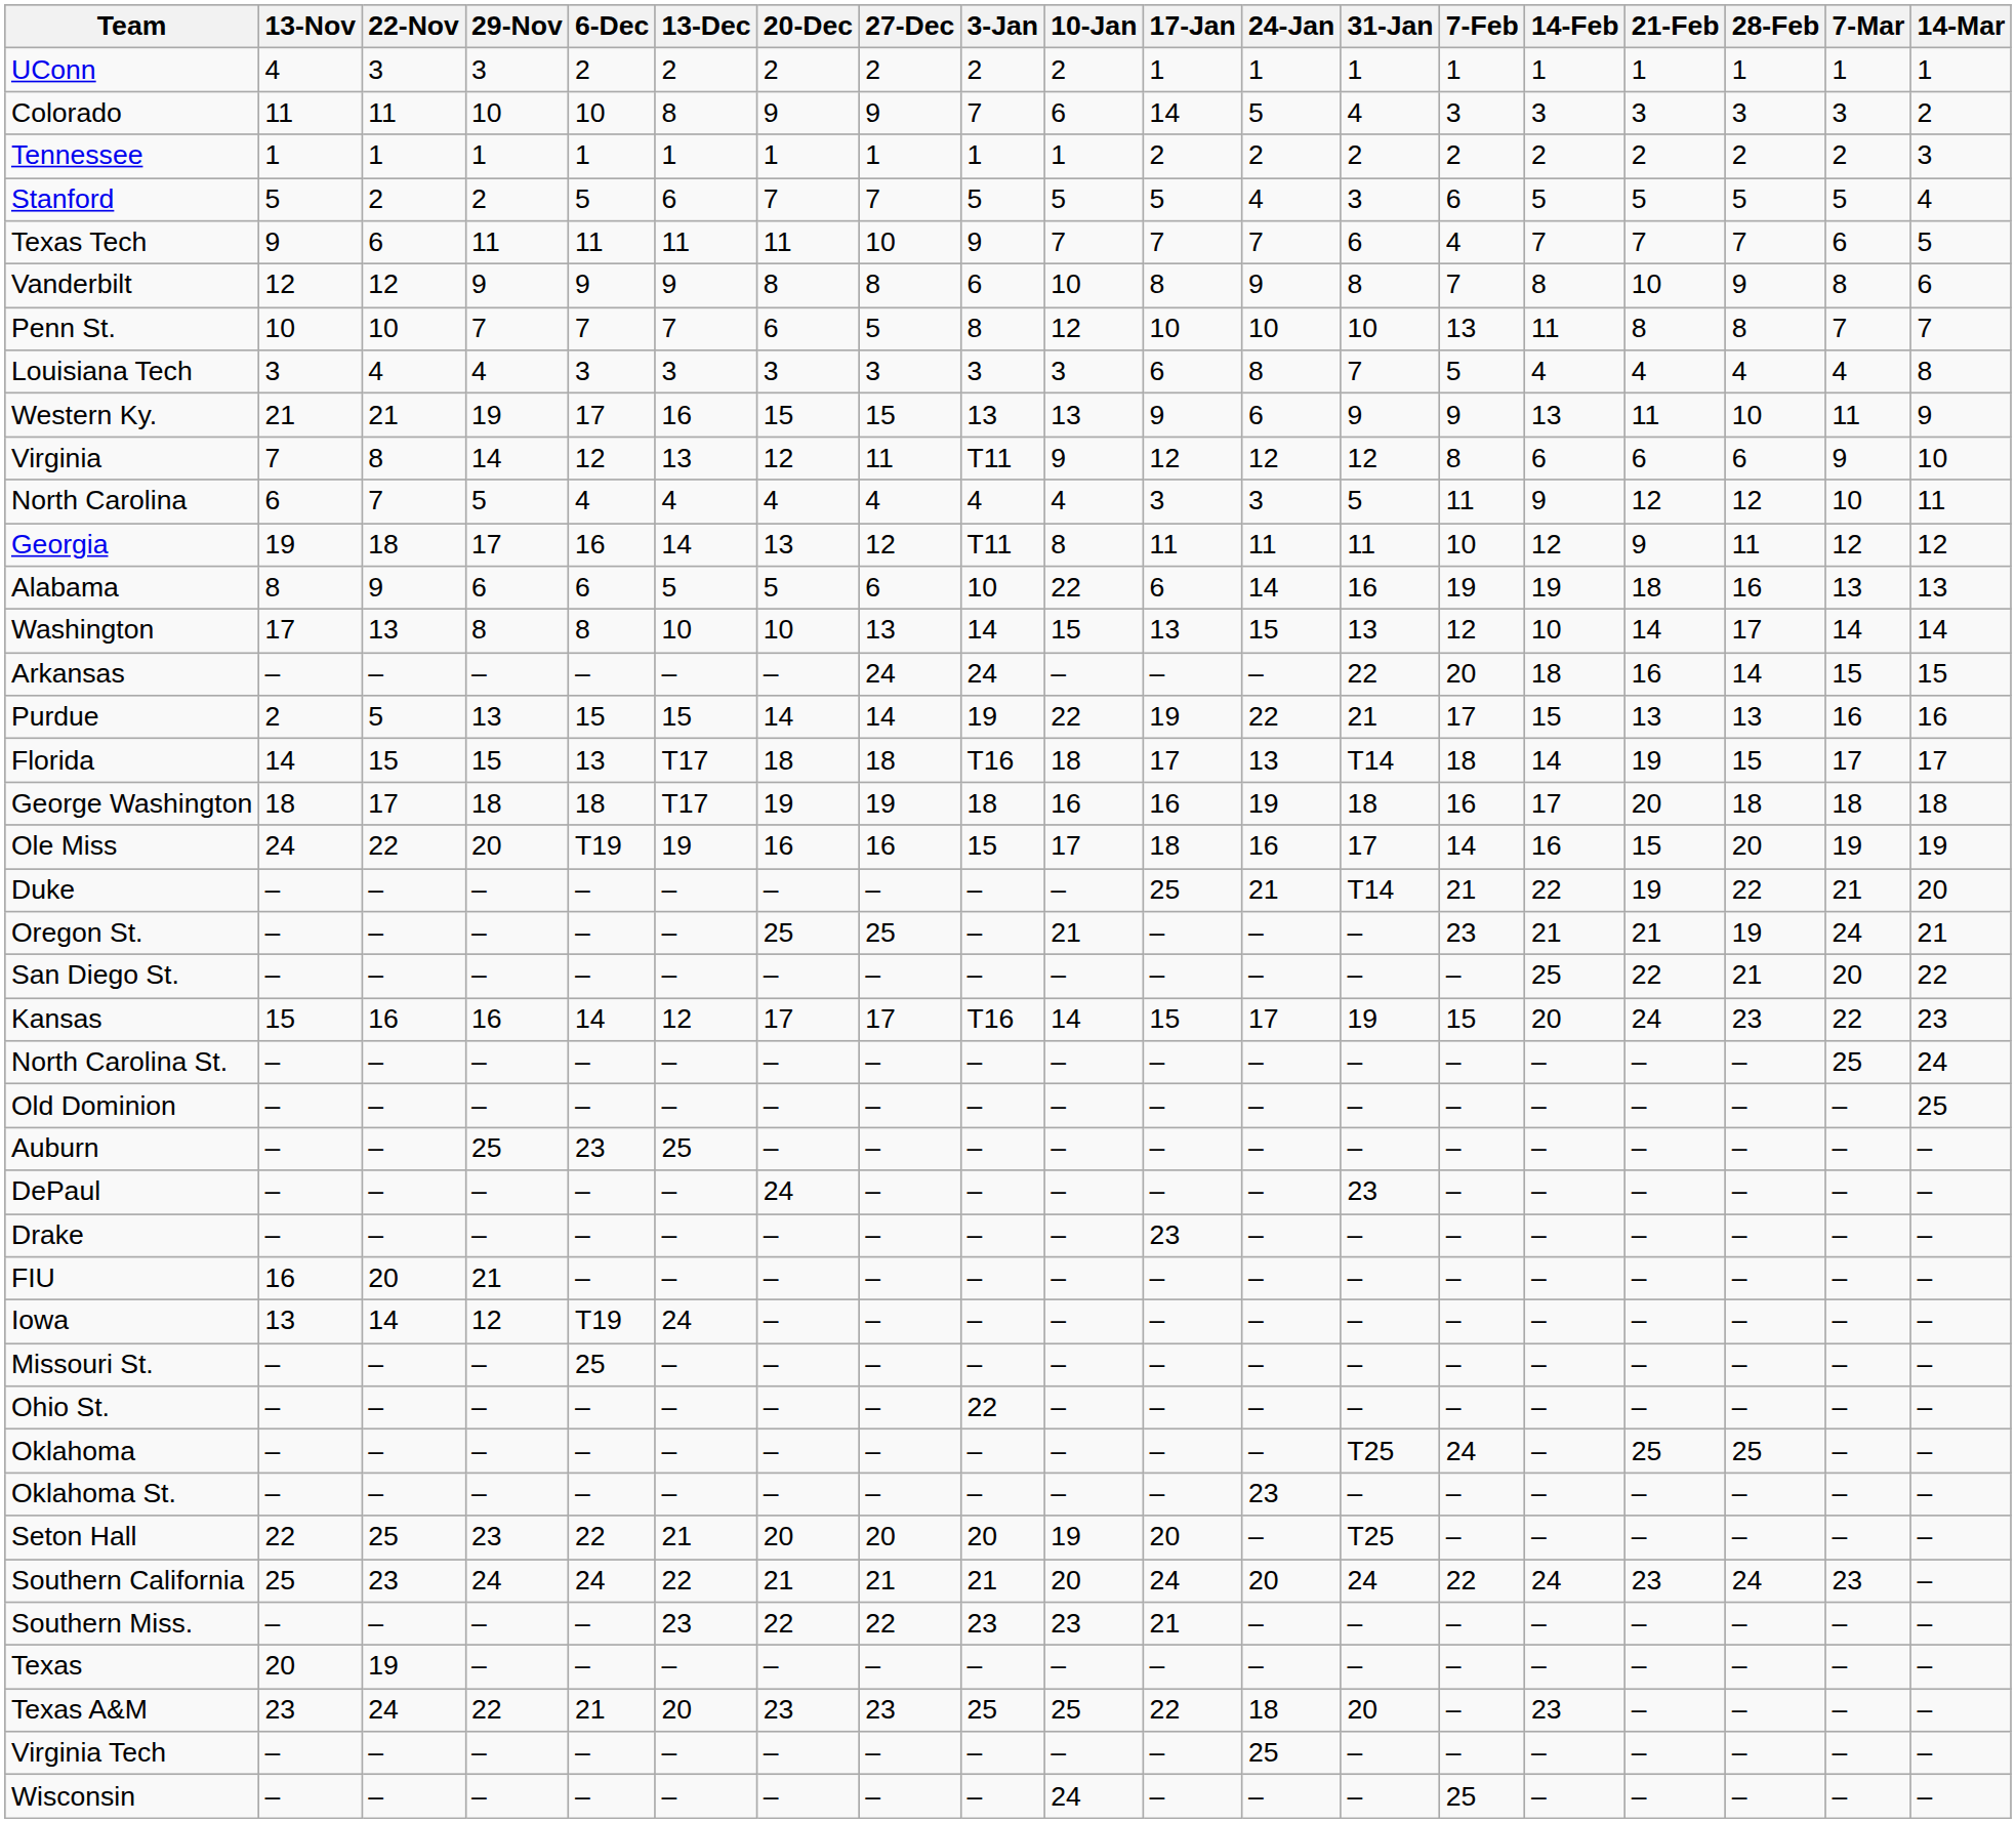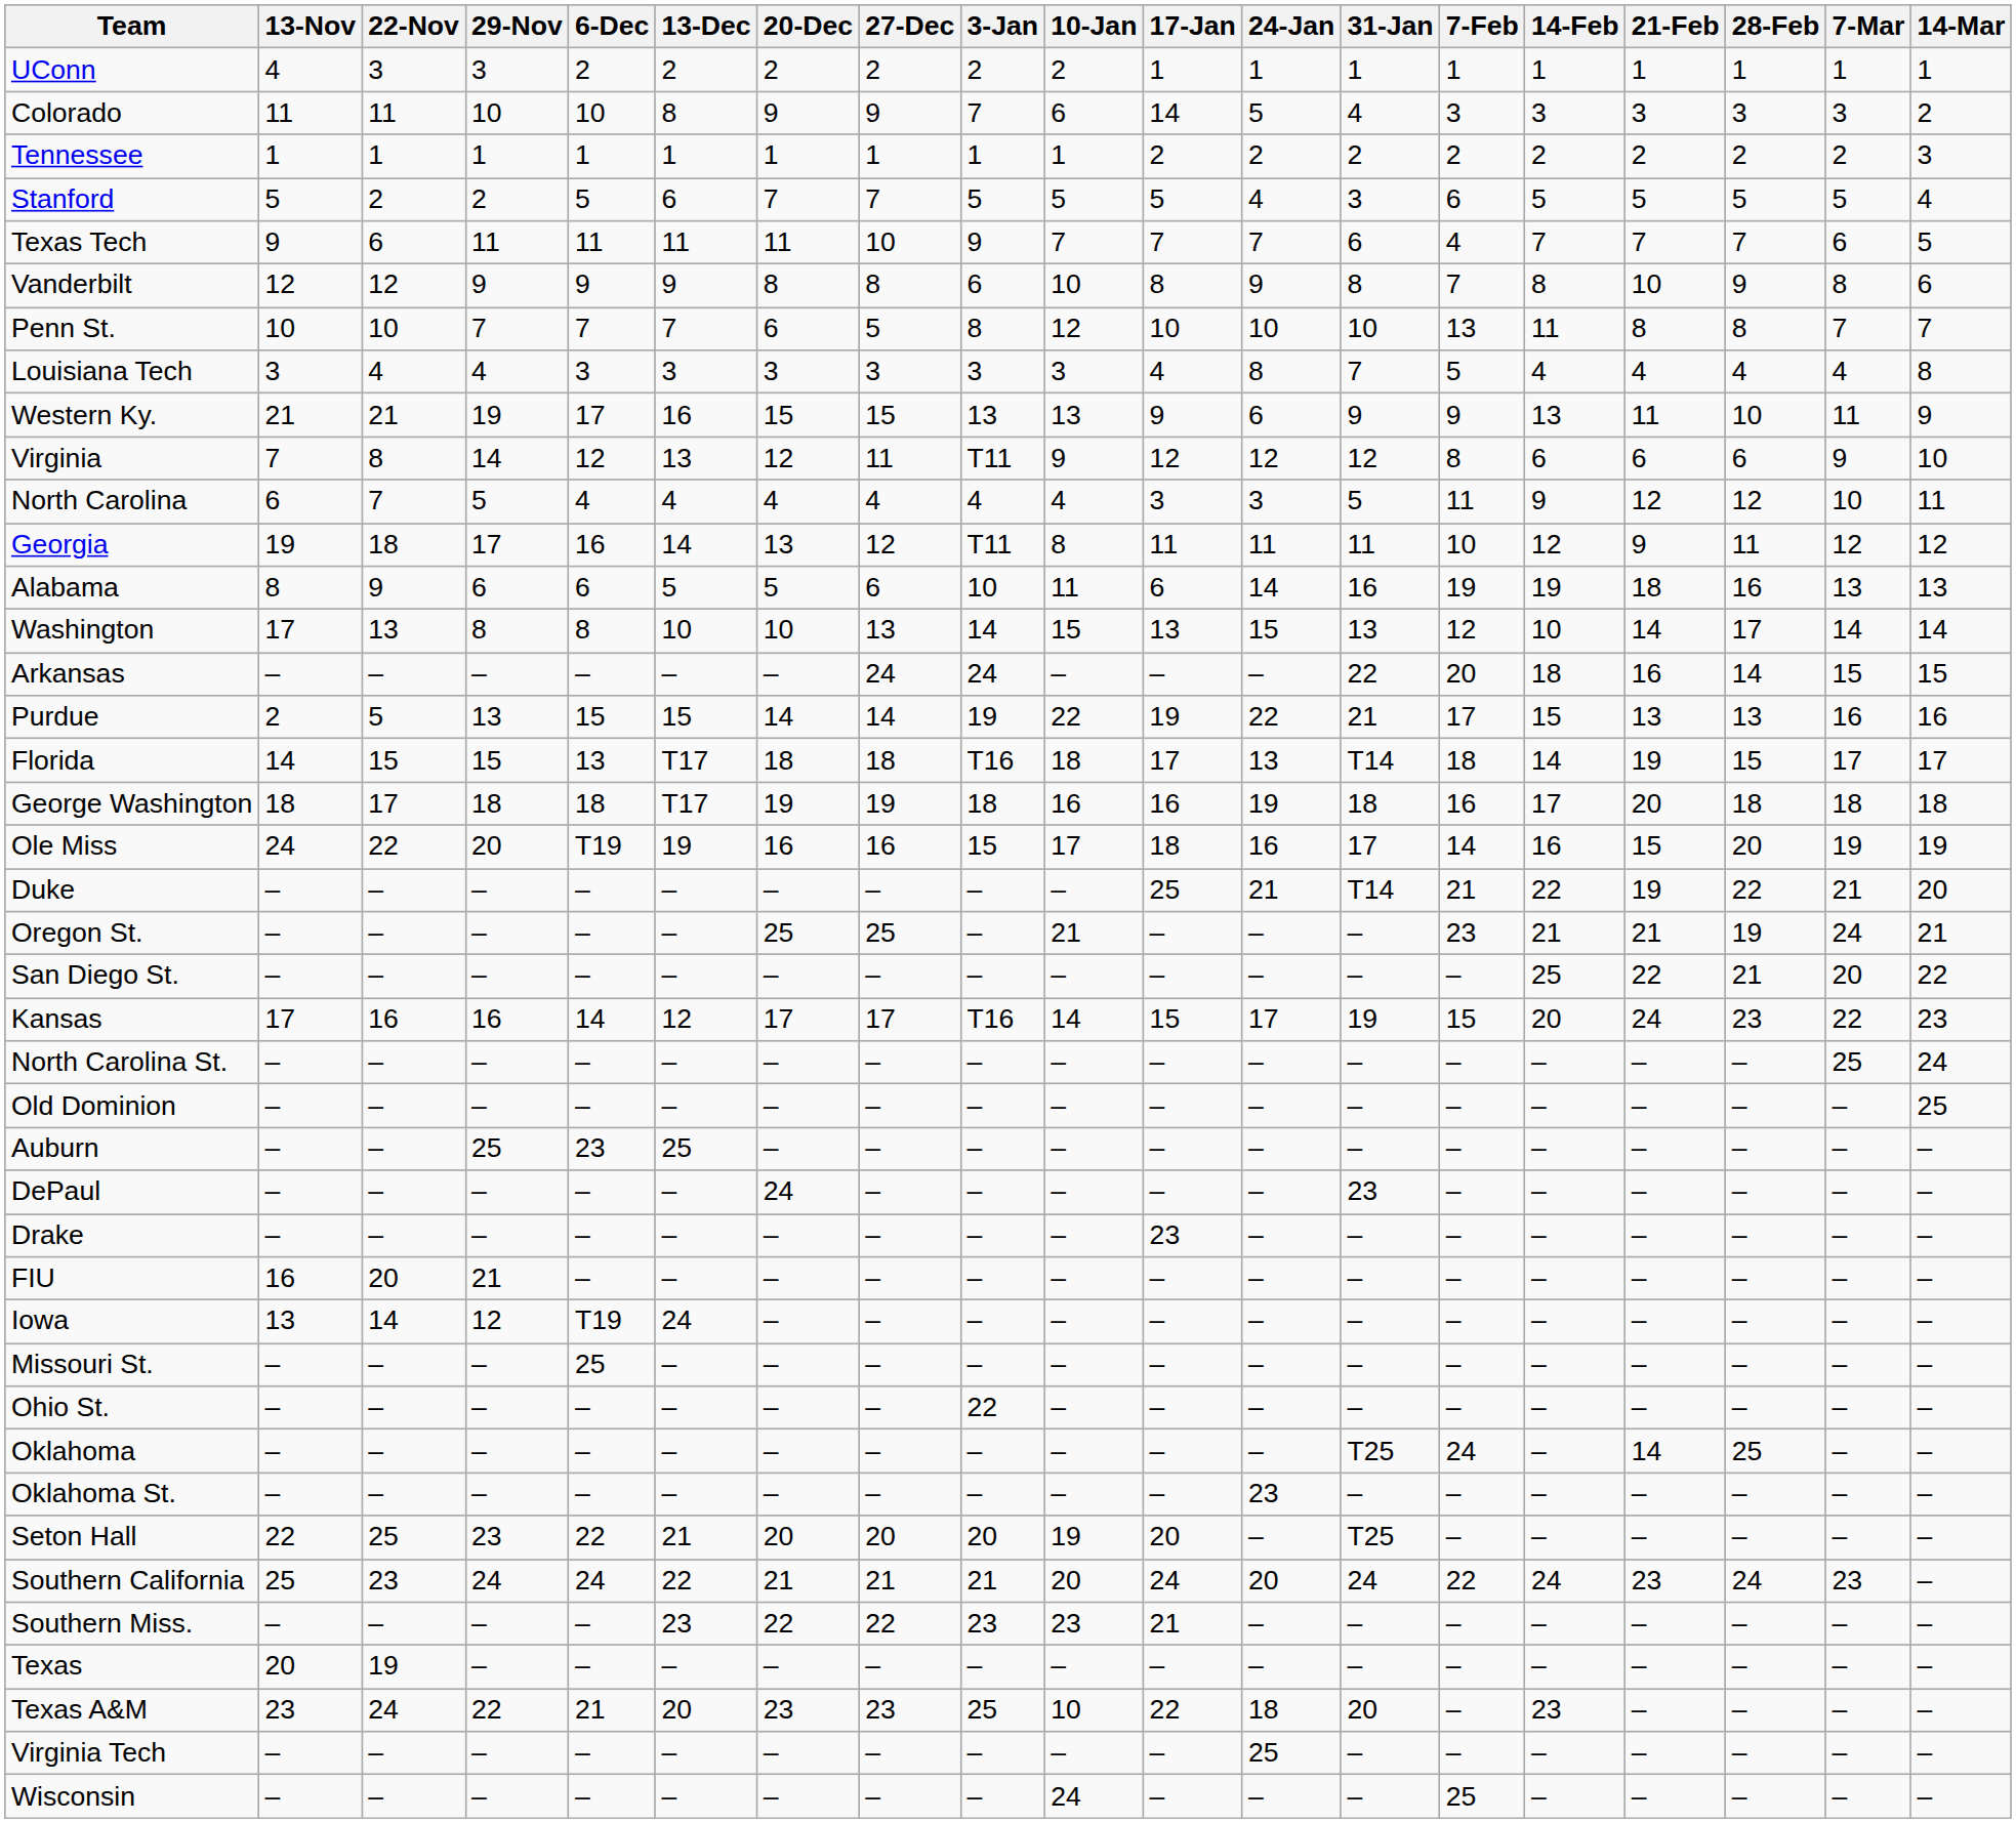Louisiana Tech | 17-Jan: 6 -> 4
Alabama | 10-Jan: 22 -> 11
Kansas | 13-Nov: 15 -> 17
Oklahoma | 21-Feb: 25 -> 14
Texas A&M | 10-Jan: 25 -> 10
